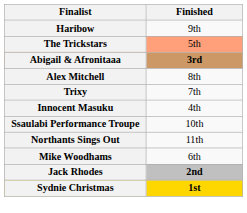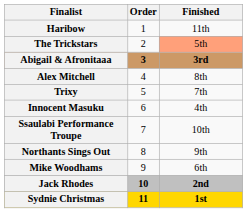+ column: Order | 1 | 2 | 3 | 4 | 5 | 6 | 7 | 8 | 9 | 10 | 11
Haribow | Finished: 9th -> 11th
Northants Sings Out | Finished: 11th -> 9th
